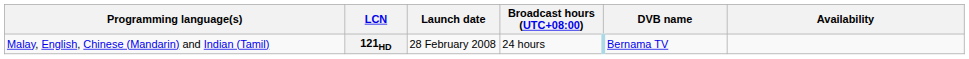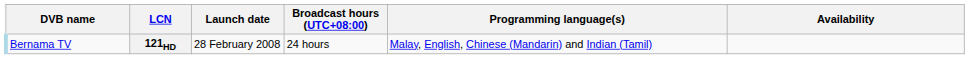columns swapped: DVB name <-> Programming language(s)
